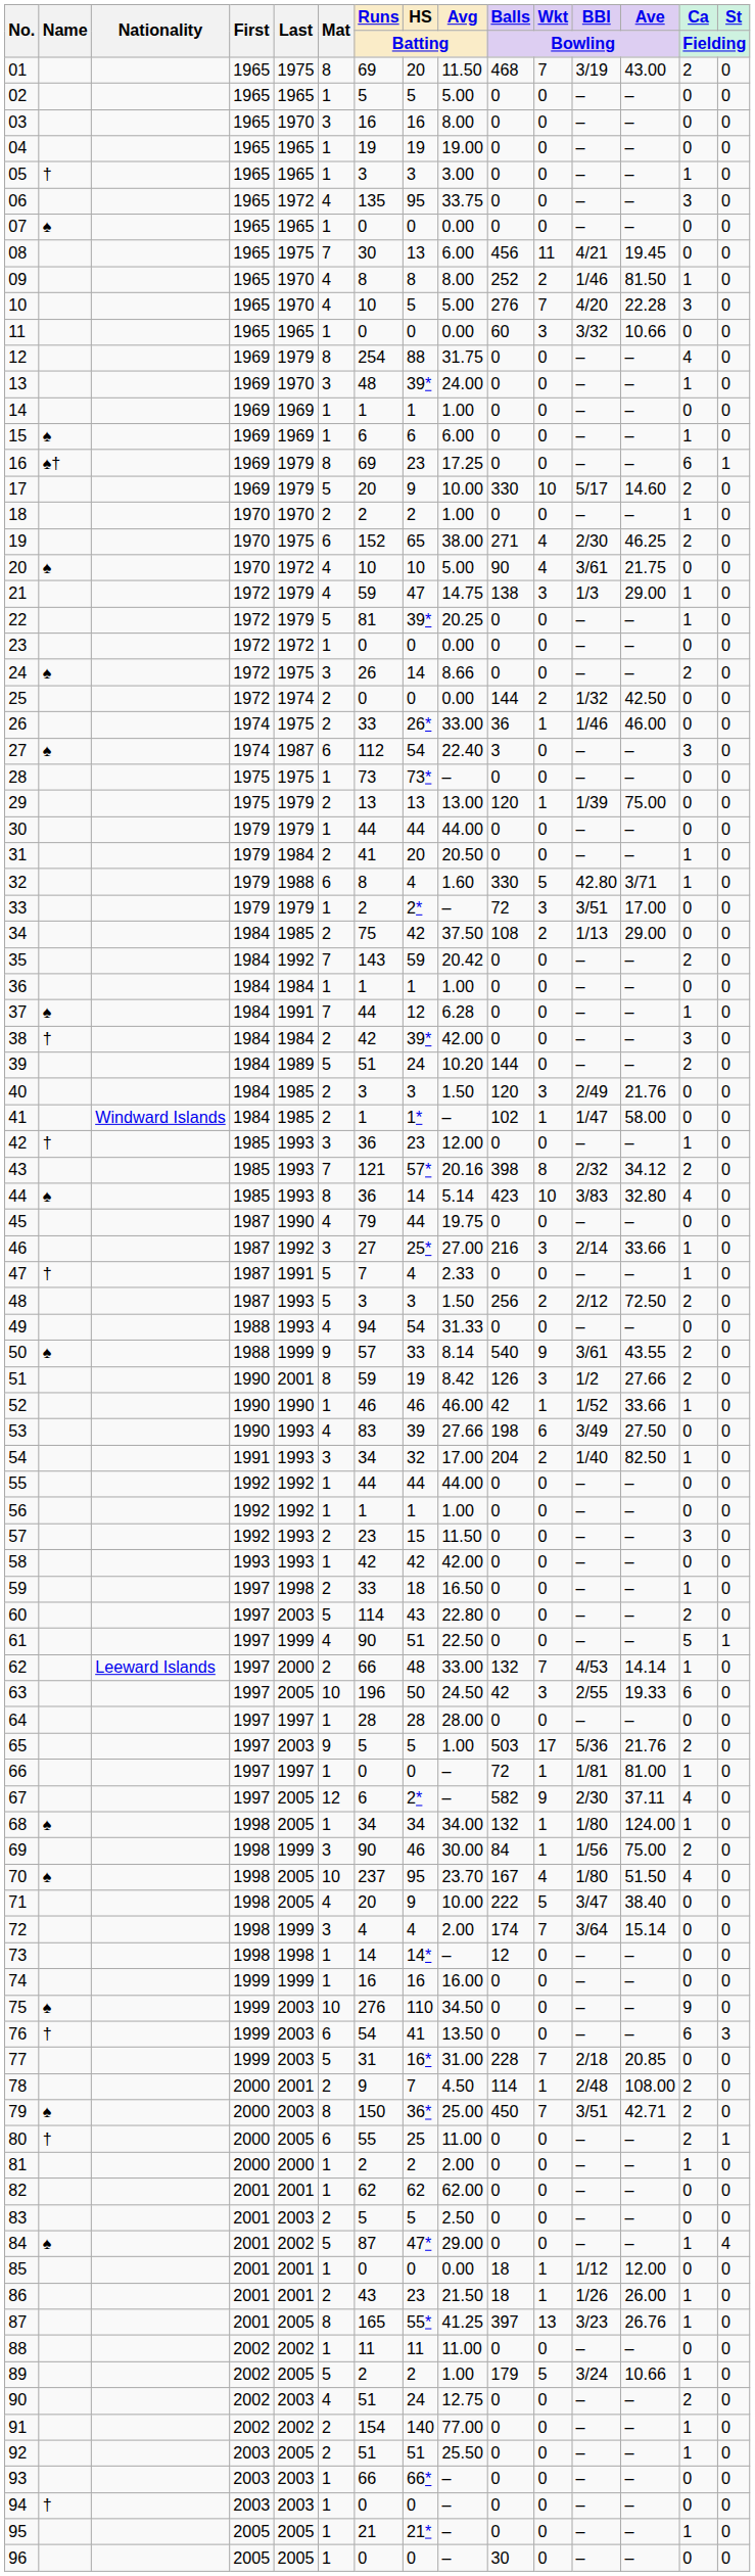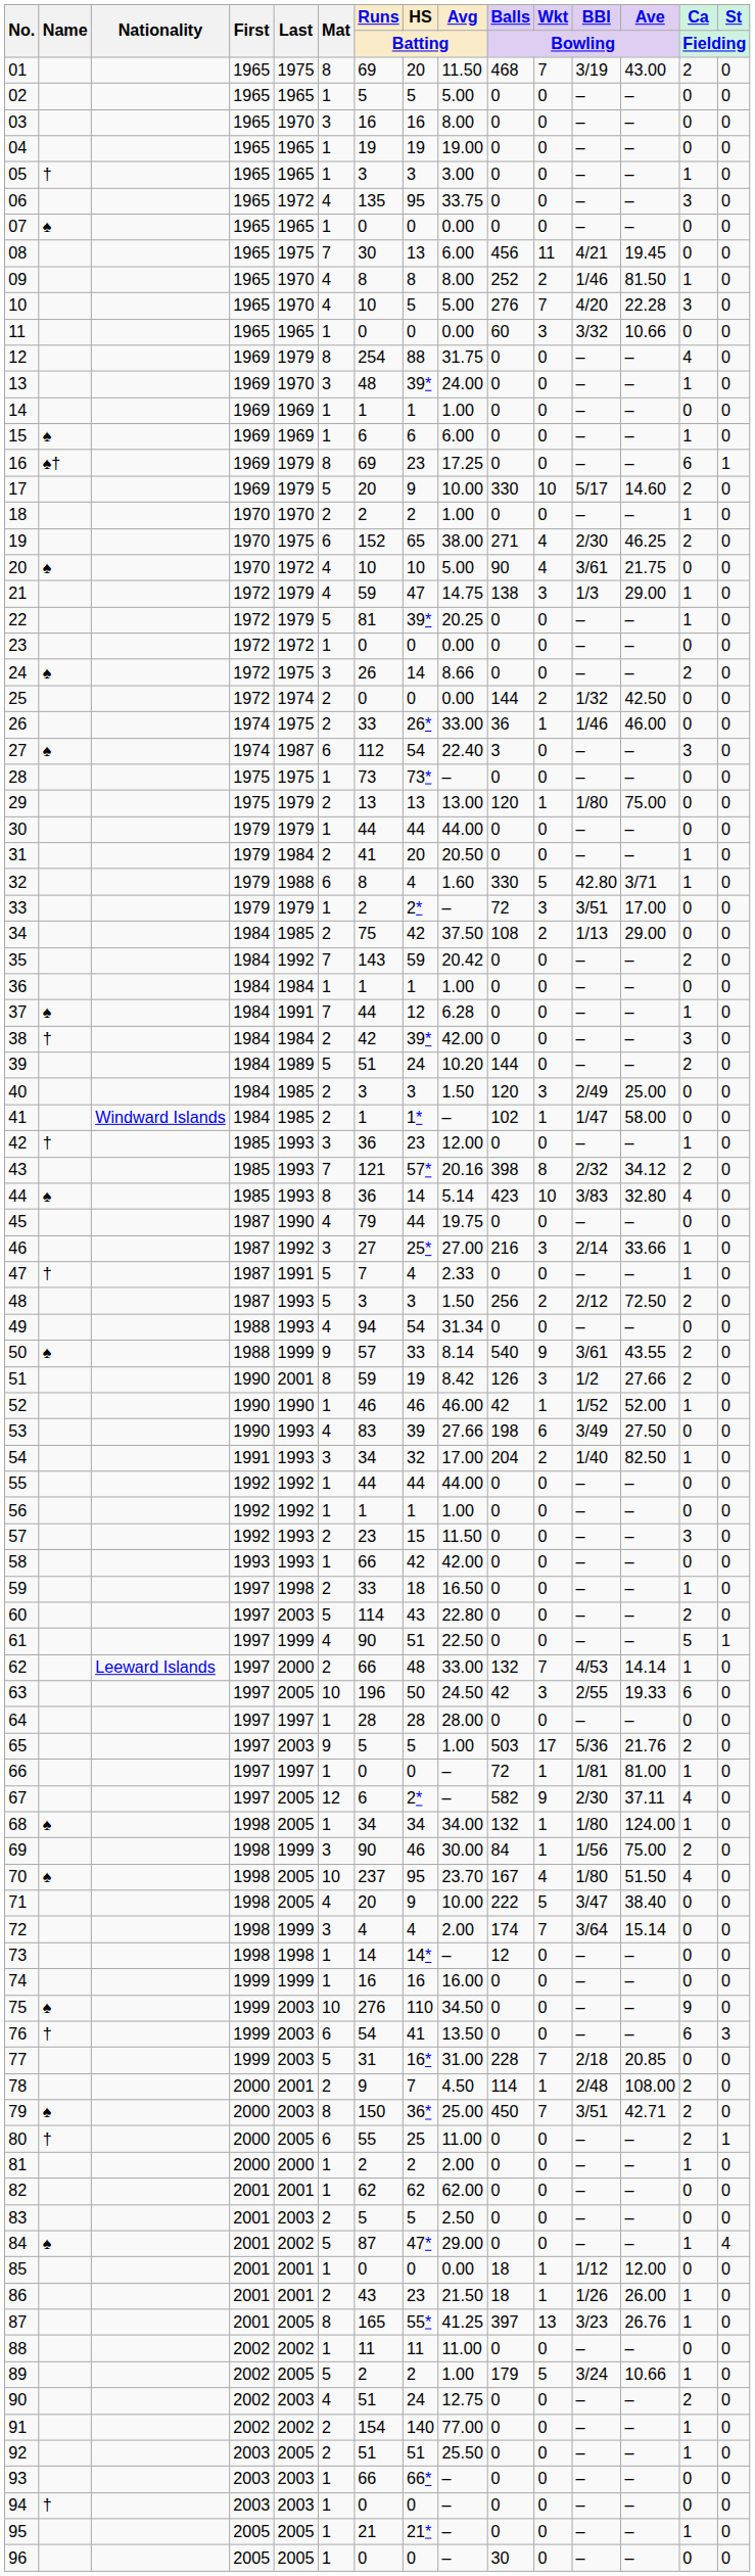29 | BBI / Bowling: 1/39 -> 1/80
40 | Ave / Bowling: 21.76 -> 25.00
49 | Avg / Batting: 31.33 -> 31.34
52 | Ave / Bowling: 33.66 -> 52.00
58 | Runs / Batting: 42 -> 66
